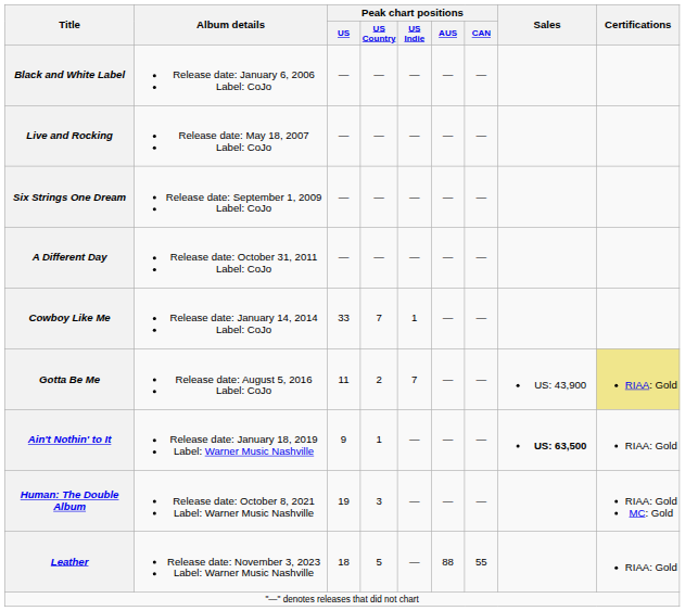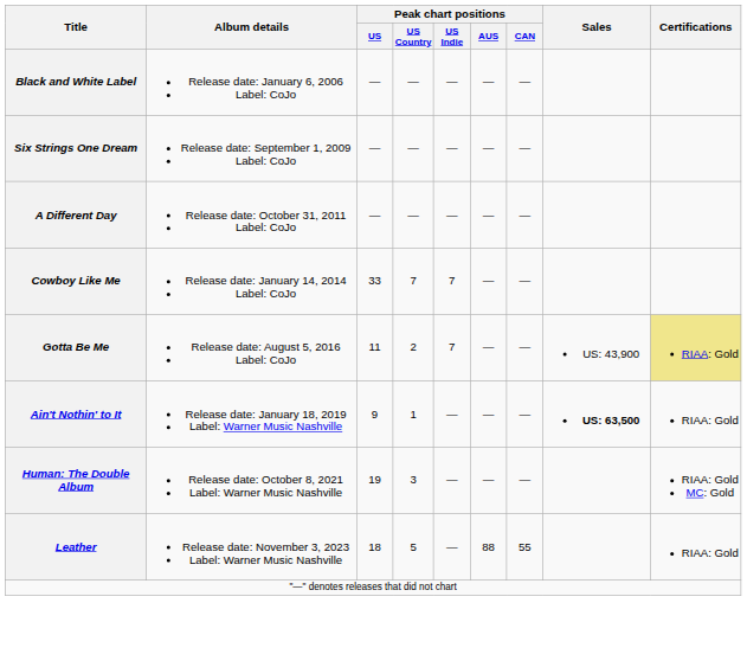- row: Live and Rocking | Release date: May 18, 2007 Label: CoJo | — | — | — | — | —
Cowboy Like Me | Peak chart positions / US Indie: 1 -> 7
